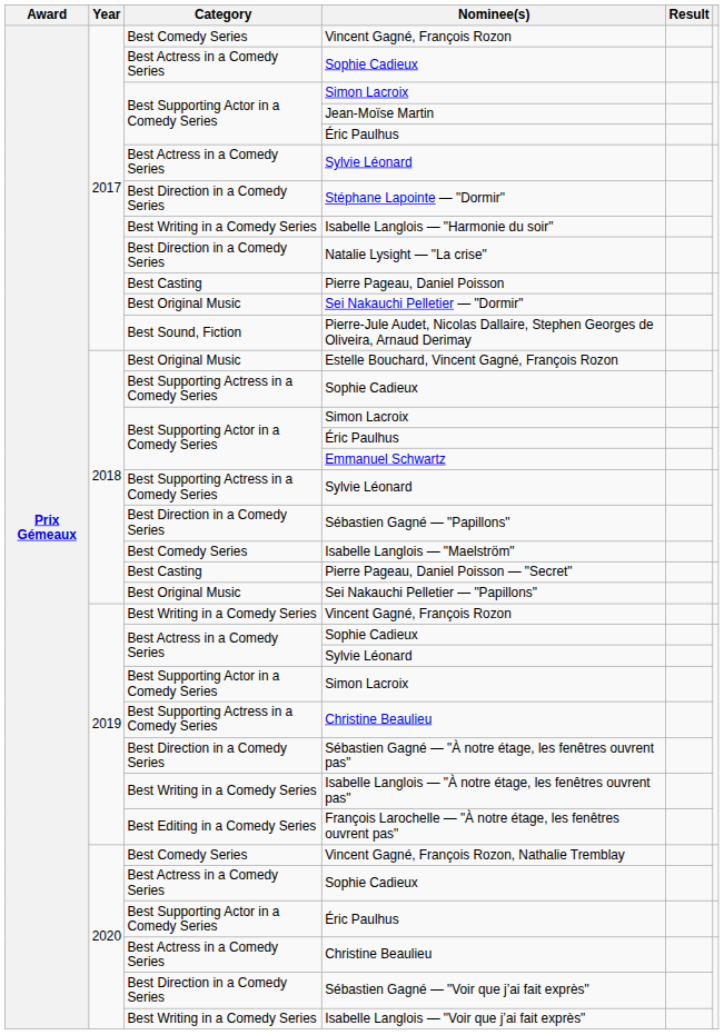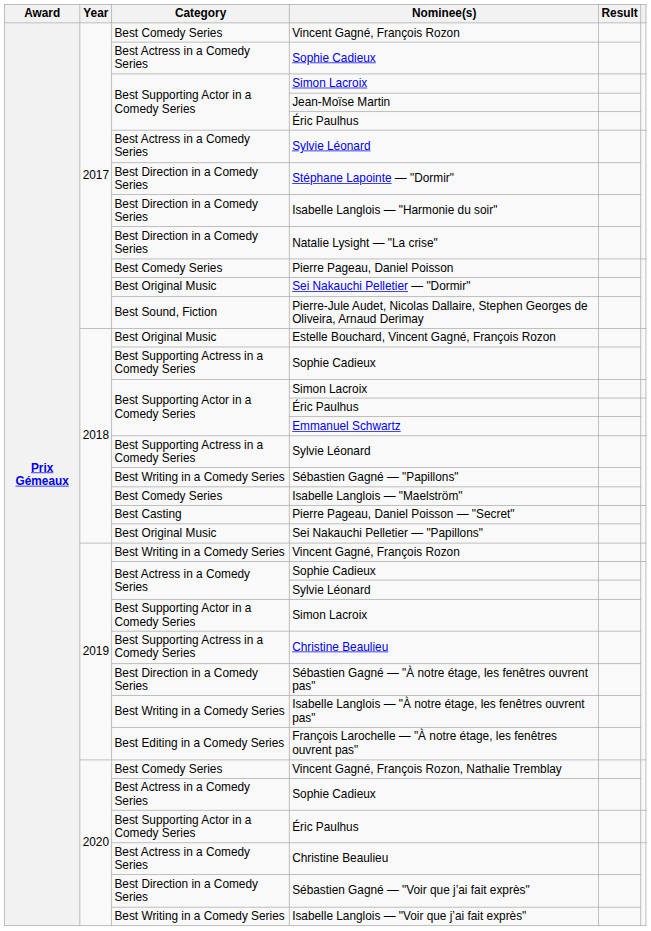Isabelle Langlois — "Harmonie du soir" | Category: Best Writing in a Comedy Series -> Best Direction in a Comedy Series
Pierre Pageau, Daniel Poisson | Category: Best Casting -> Best Comedy Series
Sébastien Gagné — "Papillons" | Category: Best Direction in a Comedy Series -> Best Writing in a Comedy Series
